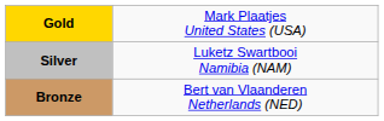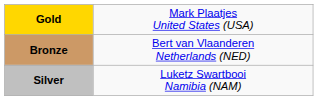rows swapped: Silver <-> Bronze
